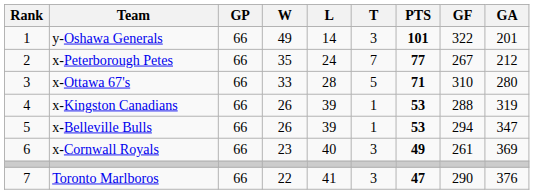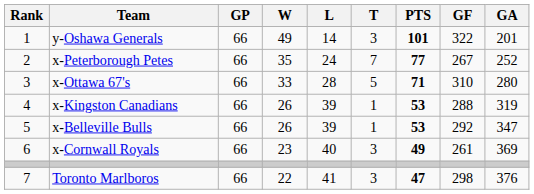x-Peterborough Petes | GA: 212 -> 252
x-Belleville Bulls | GF: 294 -> 292
Toronto Marlboros | GF: 290 -> 298
